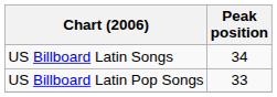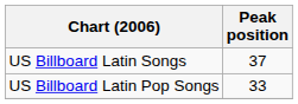US Billboard Latin Songs | Peak position: 34 -> 37
